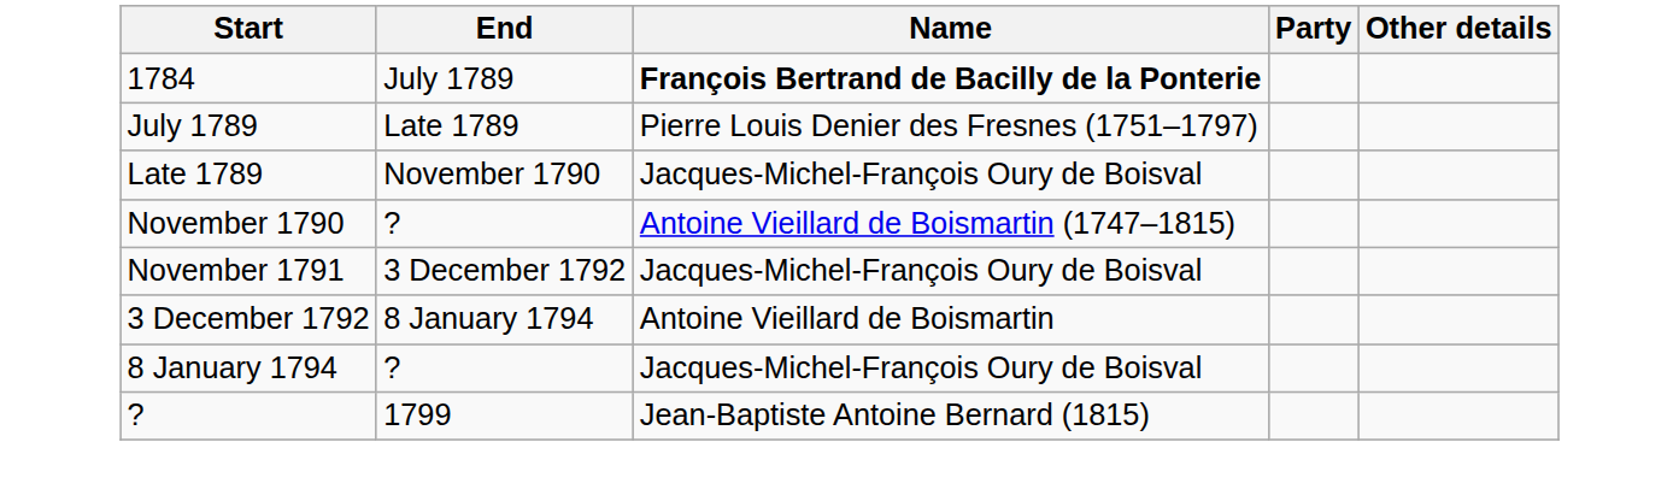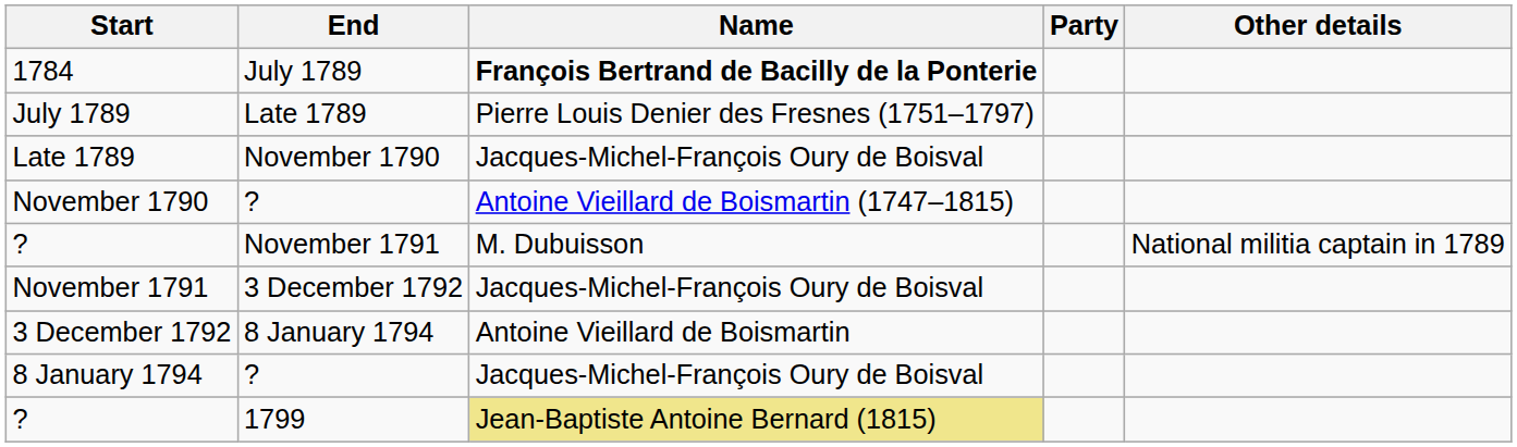+ row: ? | November 1791 | M. Dubuisson | National militia captain in 1789
? / 1799 | Name: no background -> khaki background
